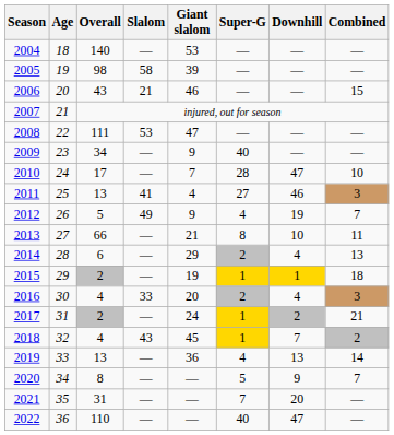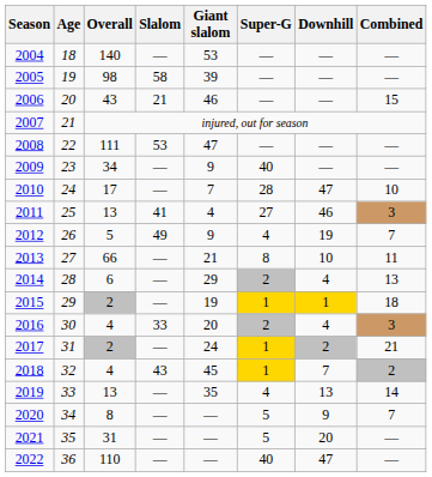2019 | Giant slalom: 36 -> 35
2021 | Super-G: 7 -> 5
